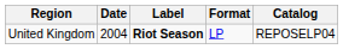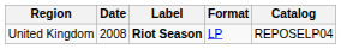United Kingdom | Date: 2004 -> 2008
